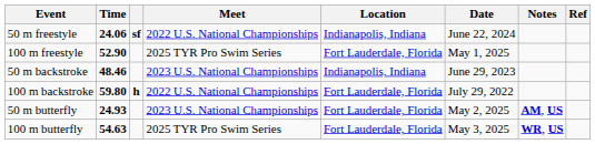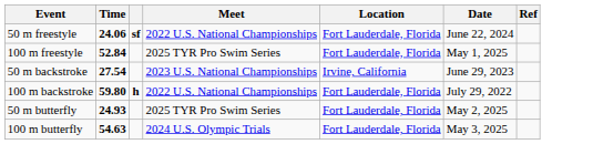- column: Notes | AM, US | WR, US
50 m freestyle | Location: Indianapolis, Indiana -> Fort Lauderdale, Florida
100 m freestyle | Time: 52.90 -> 52.84
50 m backstroke | Time: 48.46 -> 27.54
50 m backstroke | Location: Indianapolis, Indiana -> Irvine, California
50 m butterfly | Meet: 2023 U.S. National Championships -> 2025 TYR Pro Swim Series
100 m butterfly | Meet: 2025 TYR Pro Swim Series -> 2024 U.S. Olympic Trials
